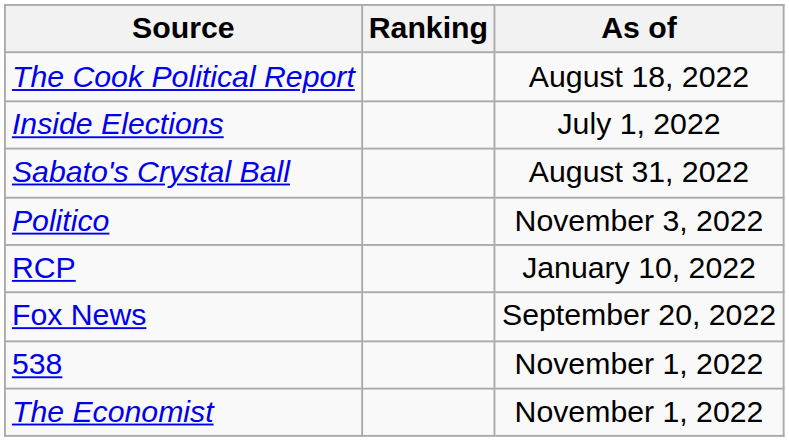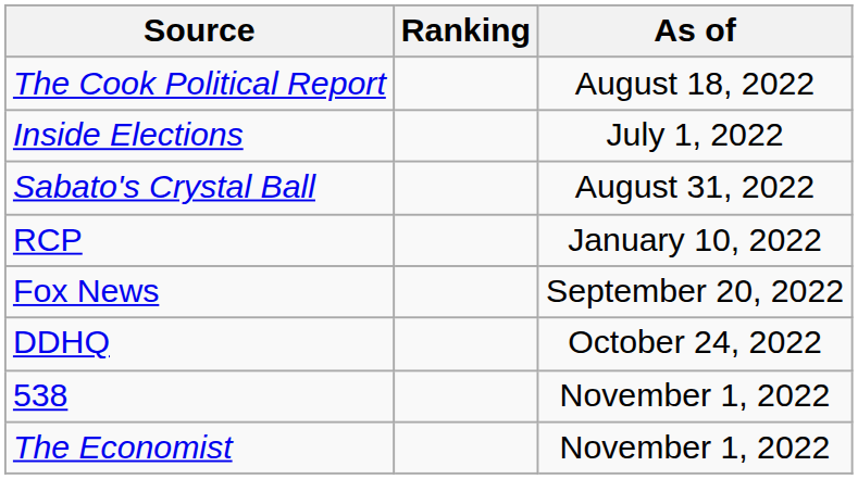- row: Politico | November 3, 2022
+ row: DDHQ | October 24, 2022
